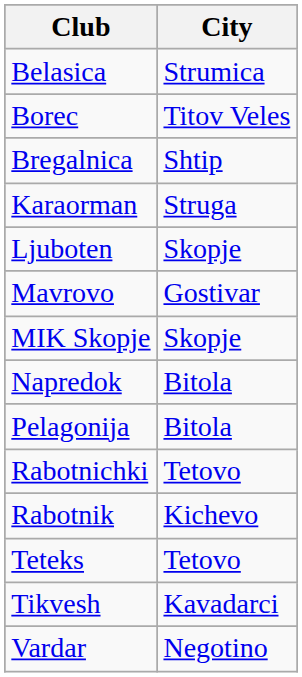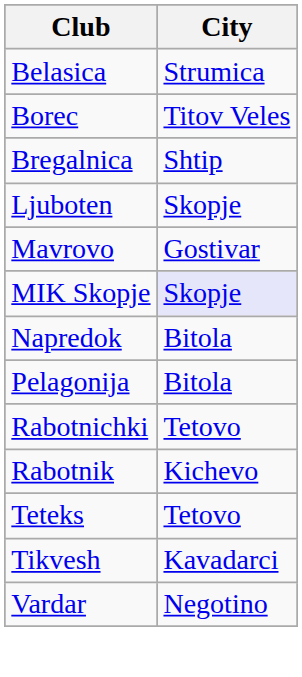- row: Karaorman | Struga
MIK Skopje | City: no background -> lavender background
